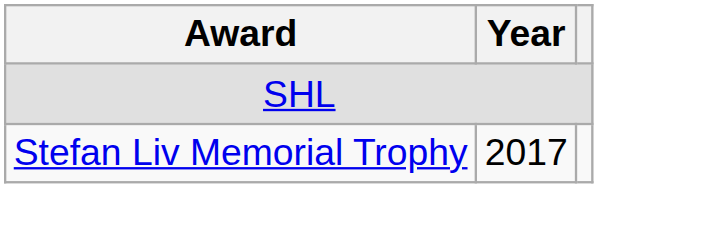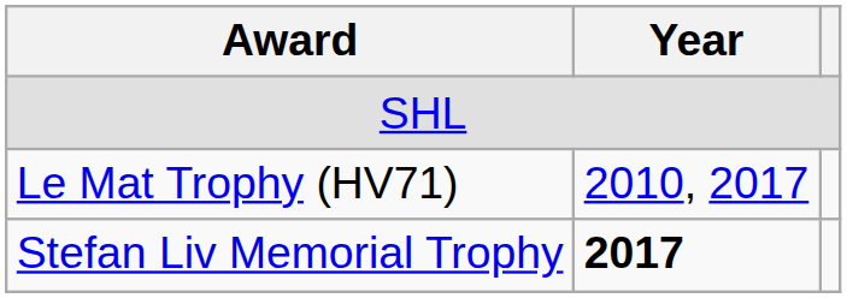+ row: Le Mat Trophy (HV71) | 2010, 2017
Stefan Liv Memorial Trophy | Year: normal -> bold
